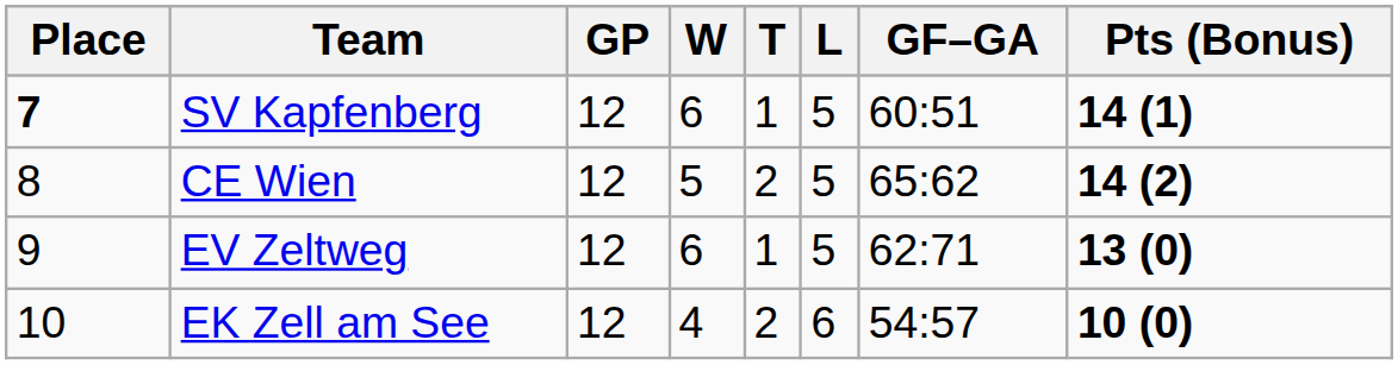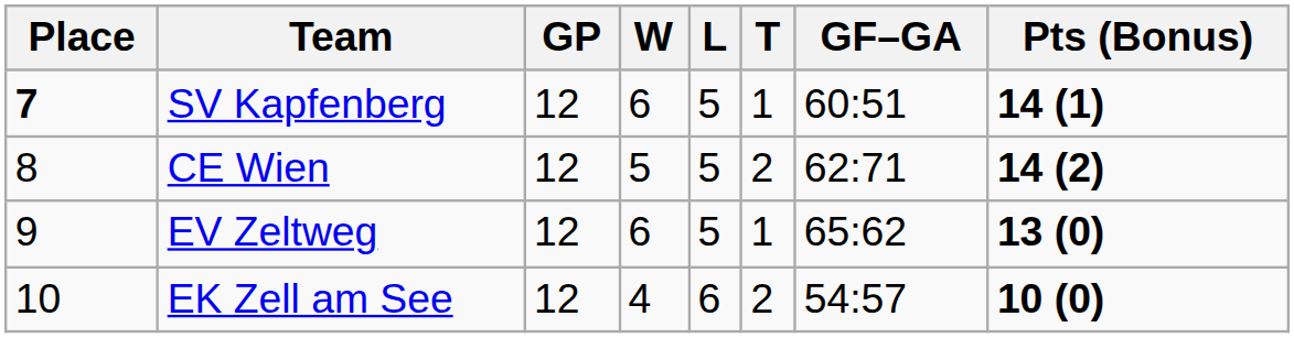columns swapped: T <-> L
CE Wien | GF–GA: 65:62 -> 62:71
EV Zeltweg | GF–GA: 62:71 -> 65:62
